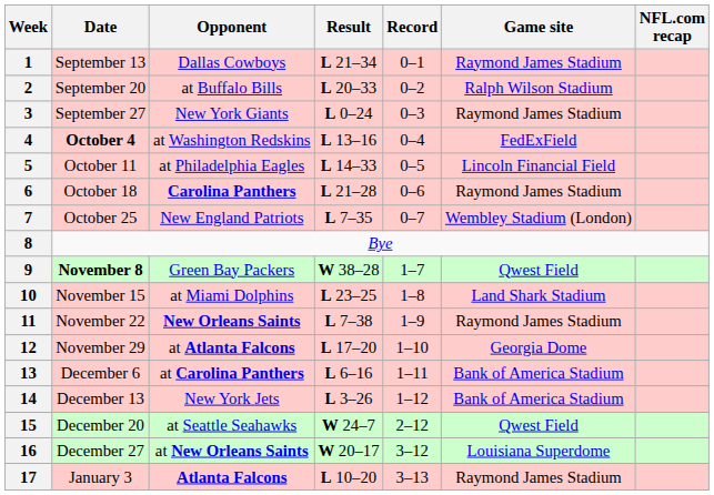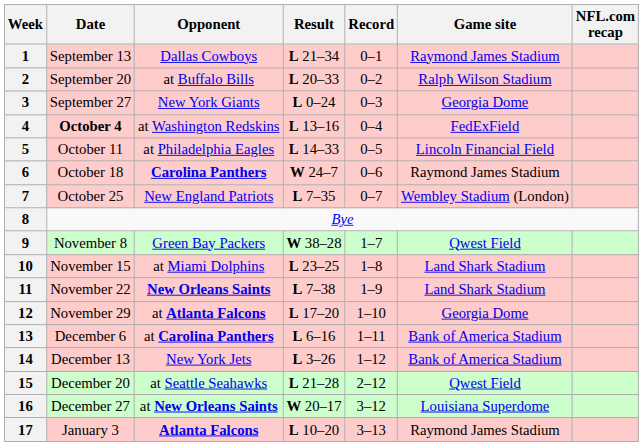3 | Game site: Raymond James Stadium -> Georgia Dome
6 | Result: L 21–28 -> W 24–7
9 | Date: bold -> normal
11 | Game site: Raymond James Stadium -> Land Shark Stadium
15 | Result: W 24–7 -> L 21–28
